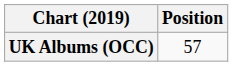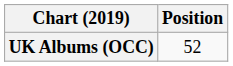UK Albums (OCC) | Position: 57 -> 52
